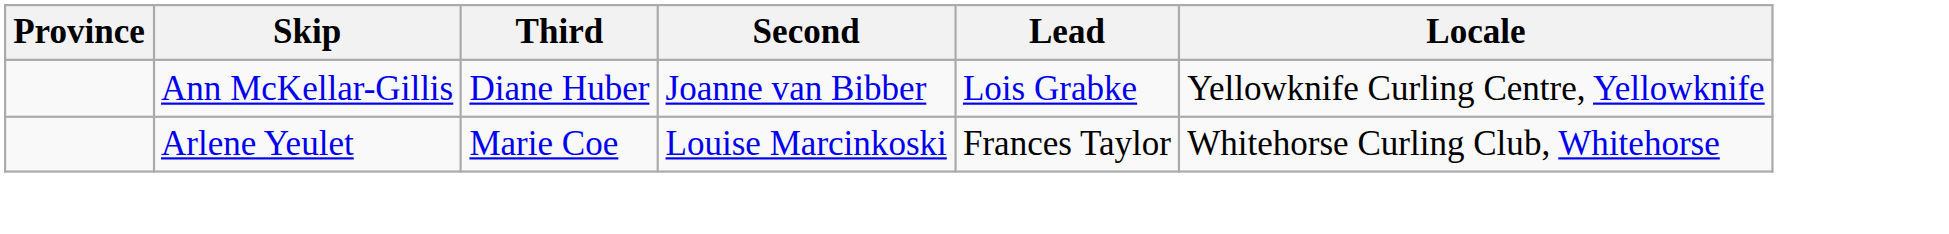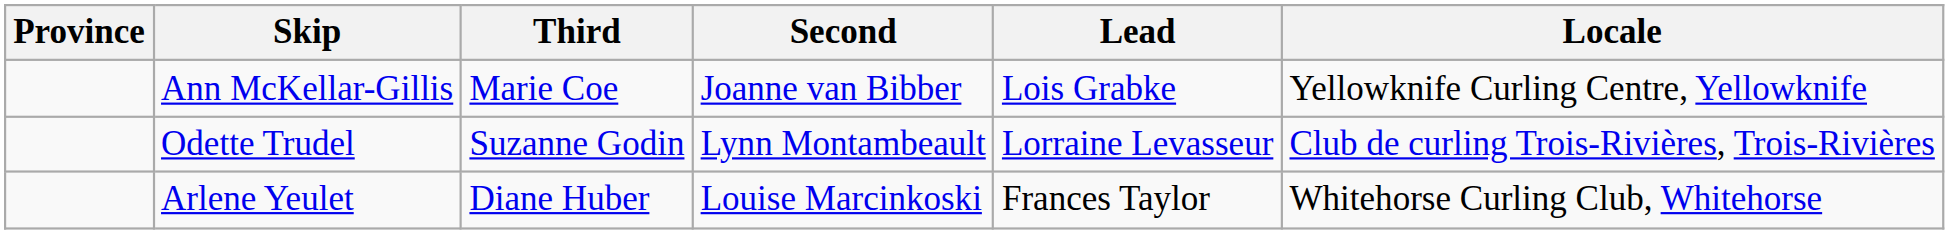Ann McKellar-Gillis | Third: Diane Huber -> Marie Coe
+ row: Odette Trudel | Suzanne Godin | Lynn Montambeault | Lorraine Levasseur | Club de curling Trois-Rivières, Trois-Rivières
Arlene Yeulet | Third: Marie Coe -> Diane Huber
